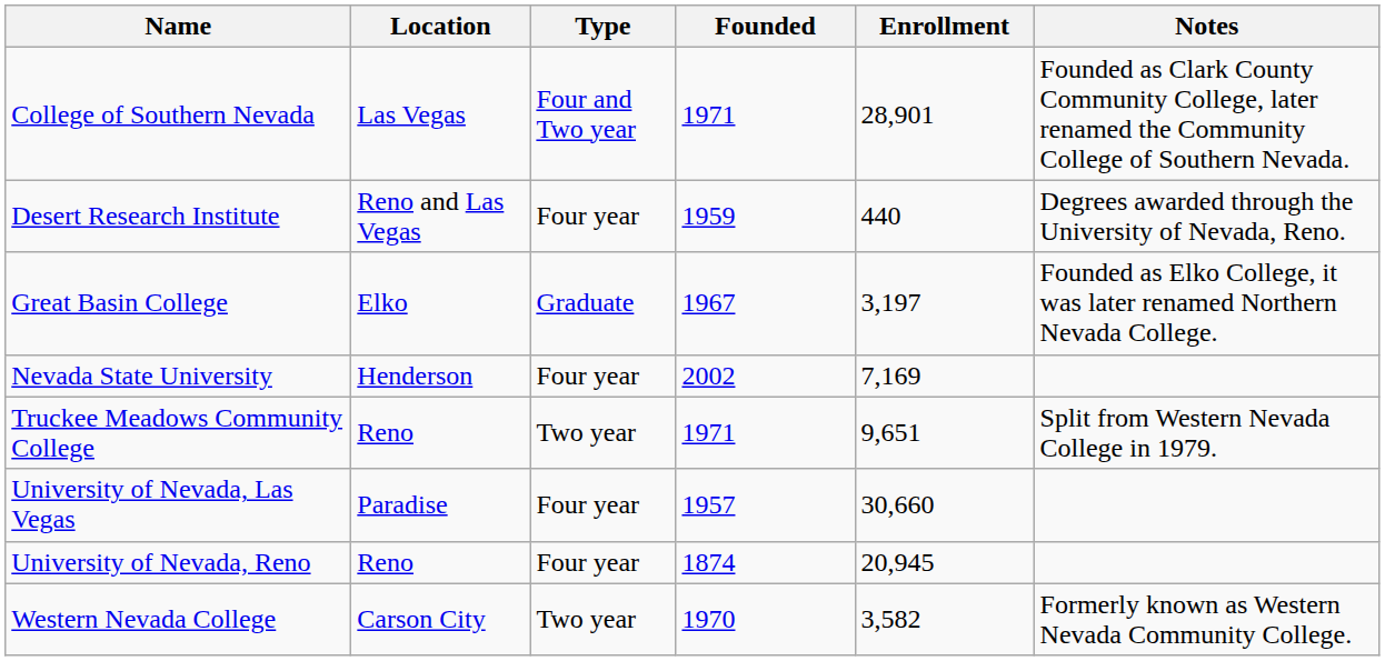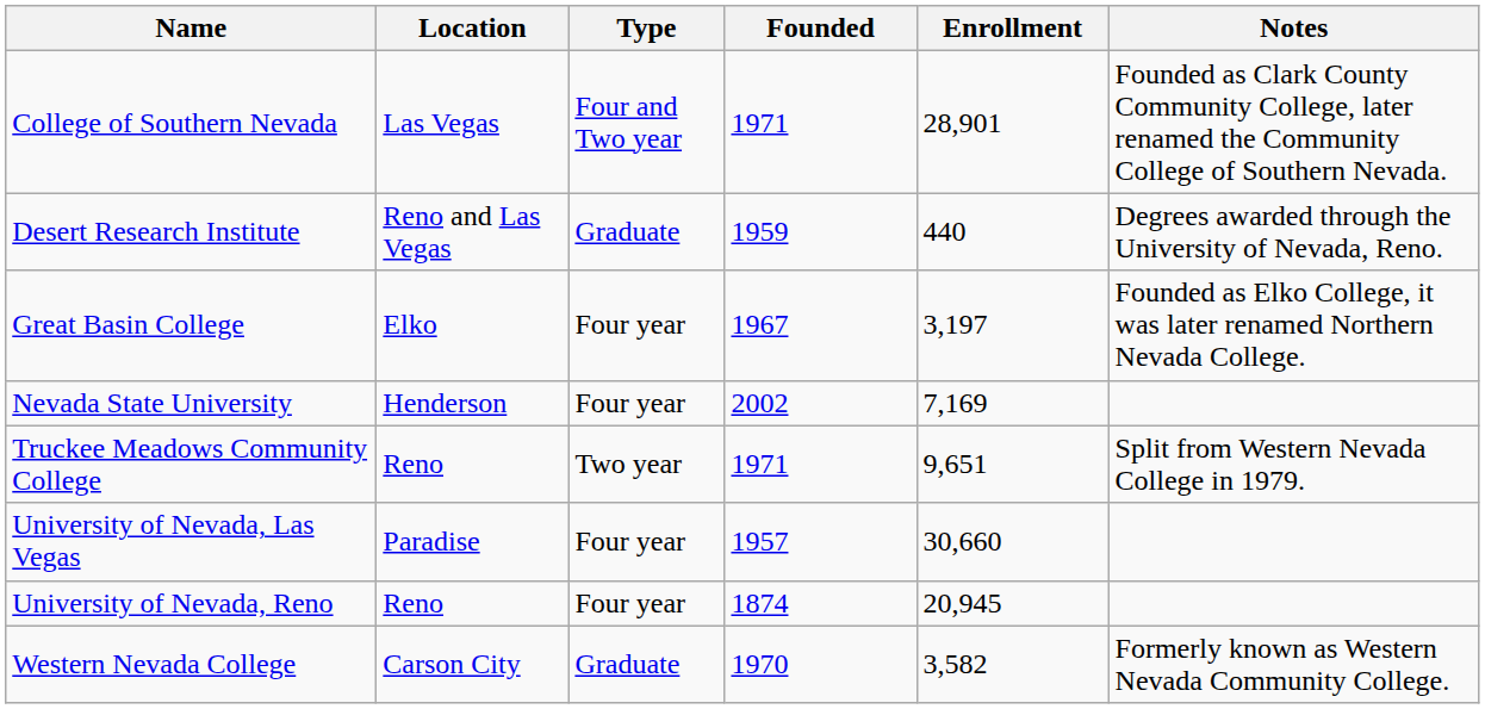Desert Research Institute | Type: Four year -> Graduate
Great Basin College | Type: Graduate -> Four year
Western Nevada College | Type: Two year -> Graduate
